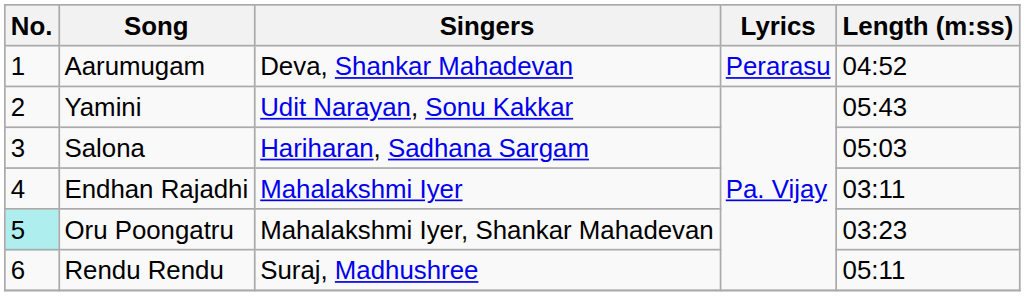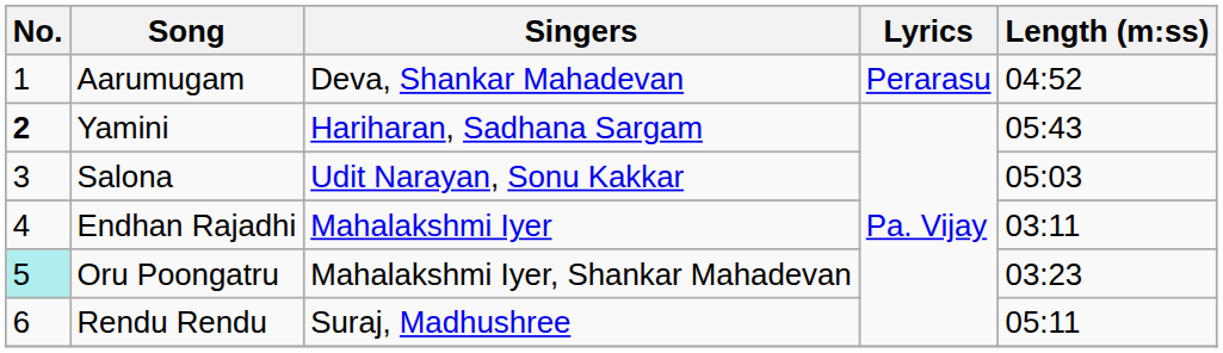Yamini | No.: normal -> bold
Yamini | Singers: Udit Narayan, Sonu Kakkar -> Hariharan, Sadhana Sargam
Salona | Singers: Hariharan, Sadhana Sargam -> Udit Narayan, Sonu Kakkar
